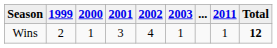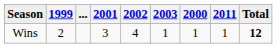columns swapped: 2000 <-> ...
